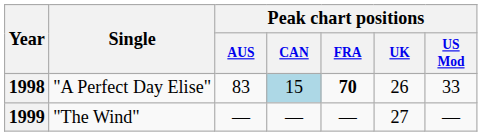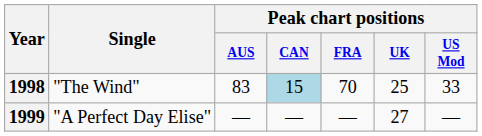1998 | Single: "A Perfect Day Elise" -> "The Wind"
1998 | Peak chart positions / FRA: bold -> normal
1998 | Peak chart positions / UK: 26 -> 25
1999 | Single: "The Wind" -> "A Perfect Day Elise"
